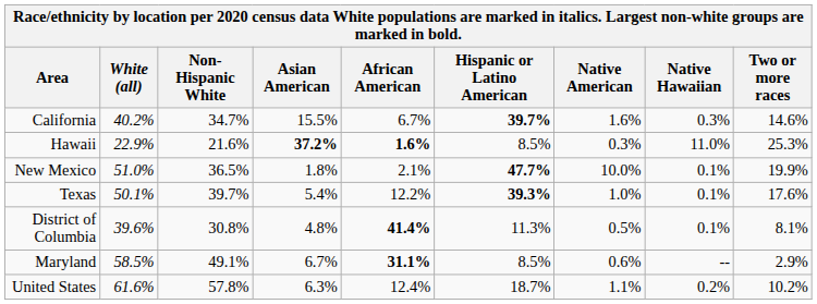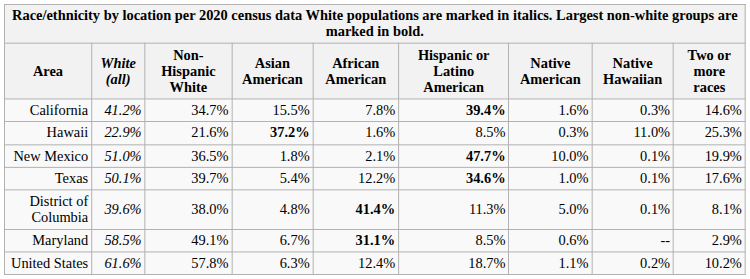California | White (all): 40.2% -> 41.2%
California | African American: 6.7% -> 7.8%
California | Hispanic or Latino American: 39.7% -> 39.4%
Hawaii | African American: bold -> normal
Texas | Hispanic or Latino American: 39.3% -> 34.6%
District of Columbia | Non-Hispanic White: 30.8% -> 38.0%
District of Columbia | Native American: 0.5% -> 5.0%
